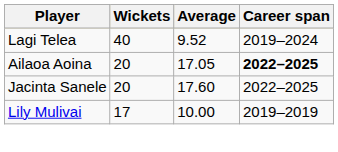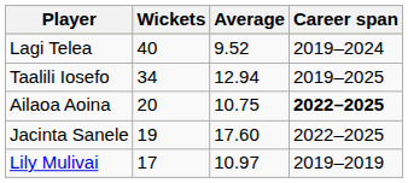+ row: Taalili Iosefo | 34 | 12.94 | 2019–2025
Ailaoa Aoina | Average: 17.05 -> 10.75
Jacinta Sanele | Wickets: 20 -> 19
Lily Mulivai | Average: 10.00 -> 10.97
